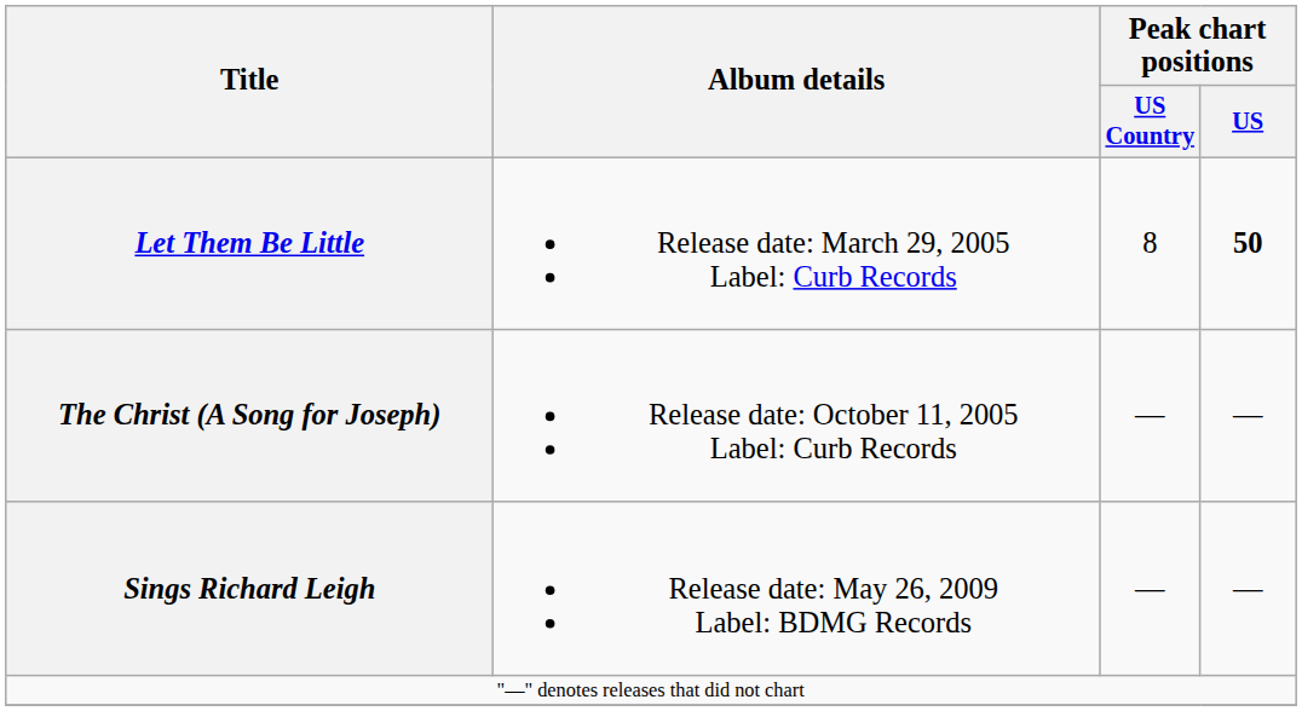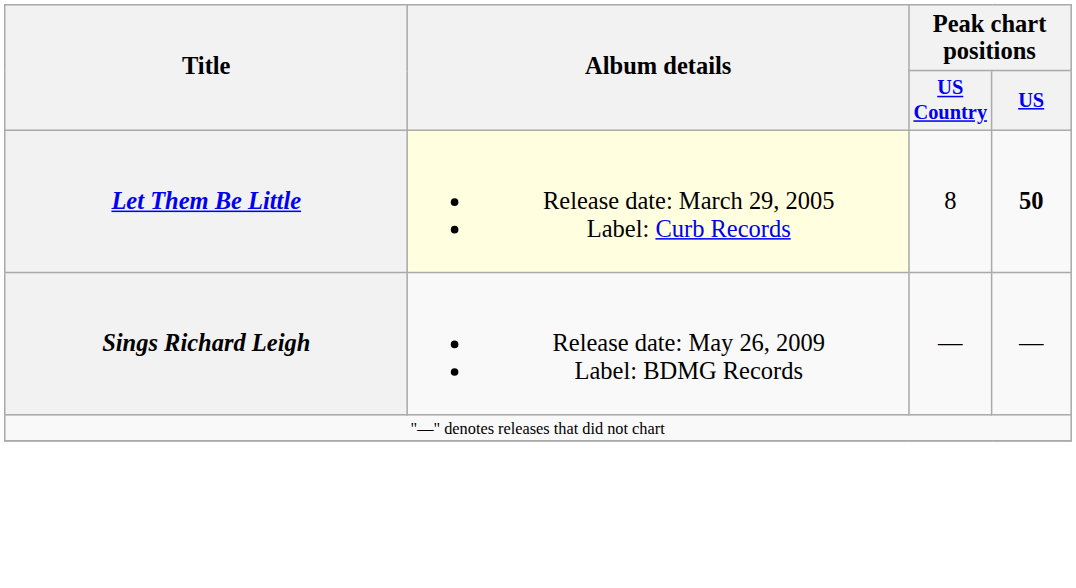Let Them Be Little | Album details: no background -> lightyellow background
- row: The Christ (A Song for Joseph) | Release date: October 11, 2005 Label: Curb Records | — | —
